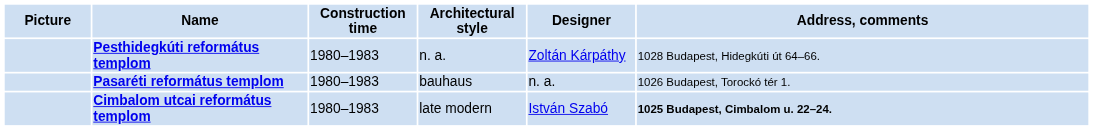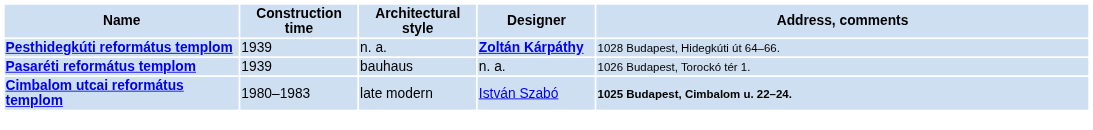- column: Picture
Pesthidegkúti református templom | Construction time: 1980–1983 -> 1939
Pesthidegkúti református templom | Designer: normal -> bold
Pasaréti református templom | Construction time: 1980–1983 -> 1939
